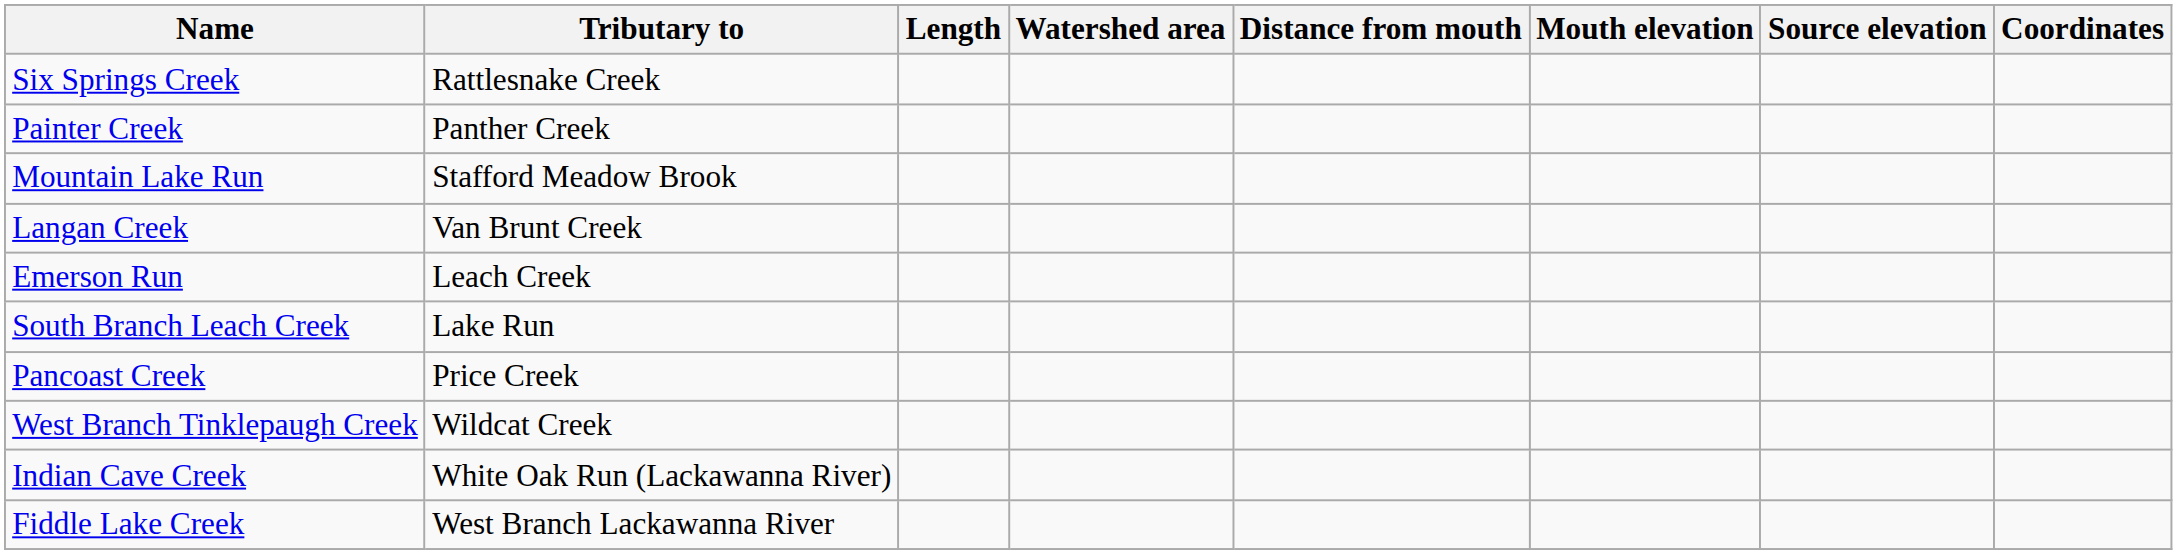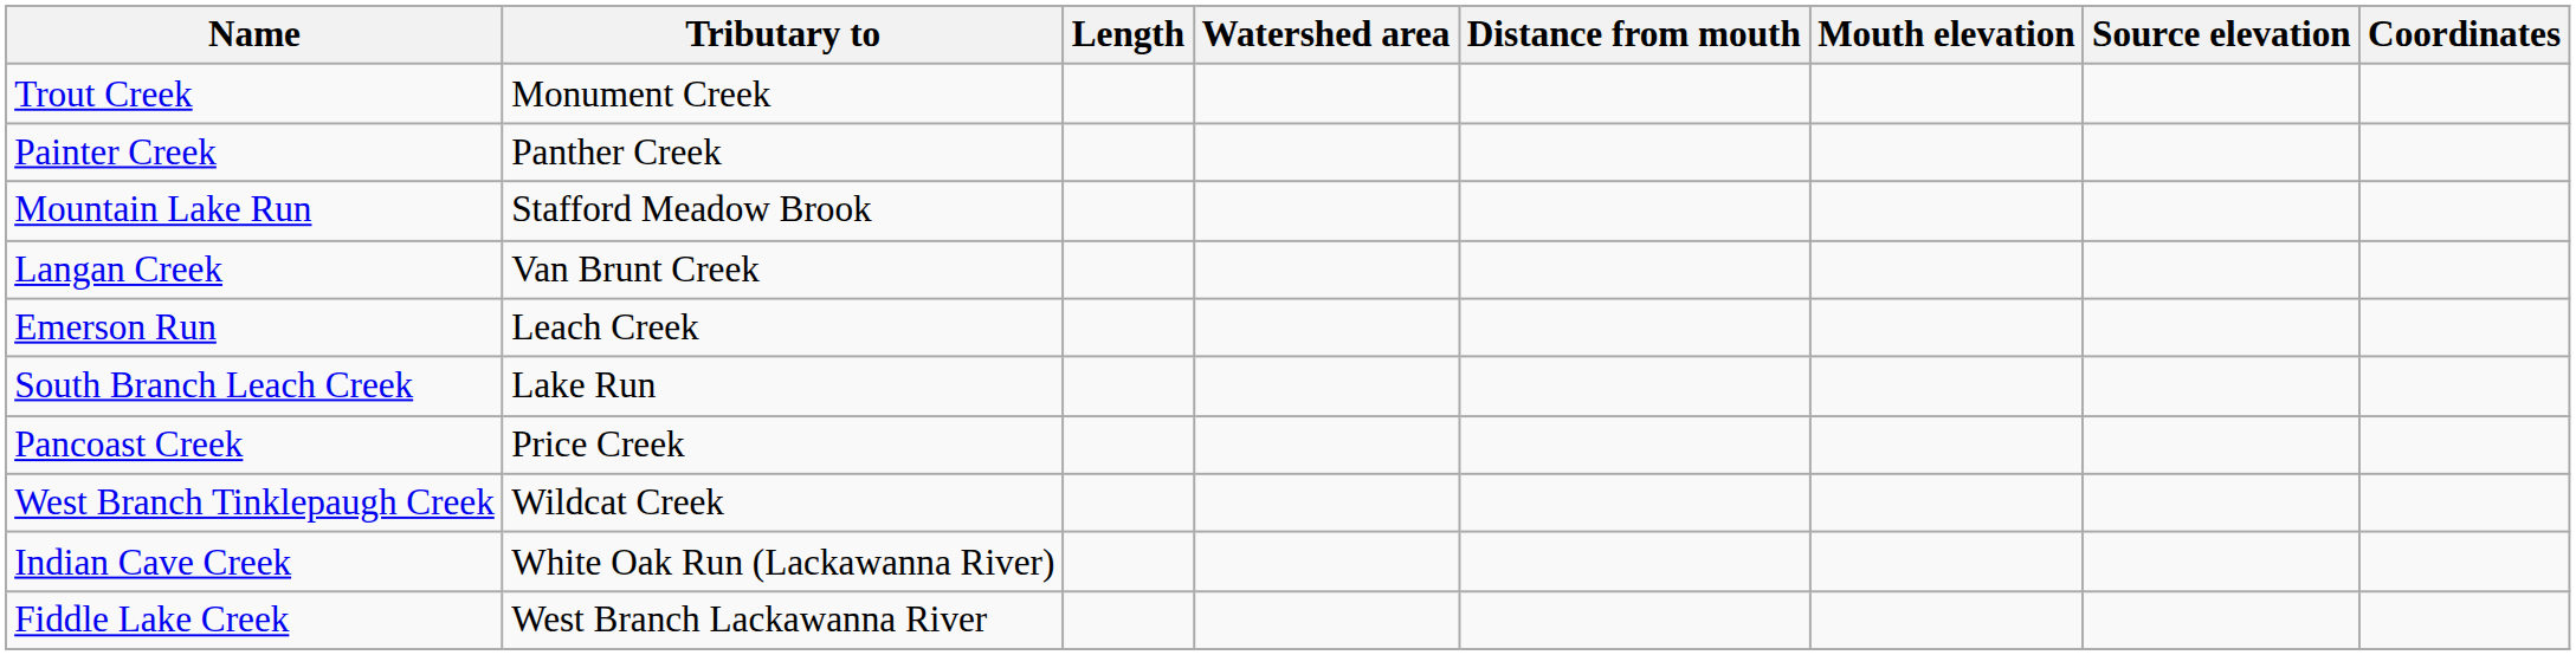+ row: Trout Creek | Monument Creek
- row: Six Springs Creek | Rattlesnake Creek
